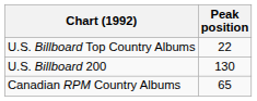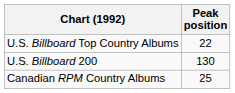Canadian RPM Country Albums | Peak position: 65 -> 25
